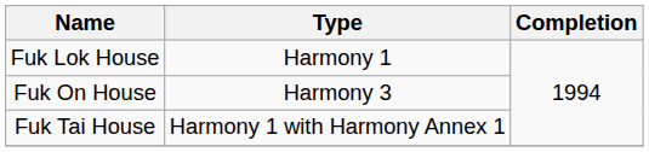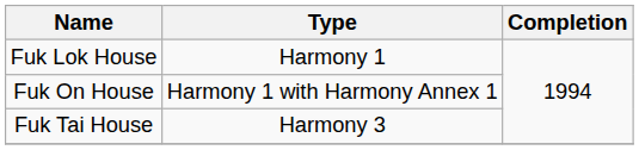Fuk On House | Type: Harmony 3 -> Harmony 1 with Harmony Annex 1
Fuk Tai House | Type: Harmony 1 with Harmony Annex 1 -> Harmony 3
